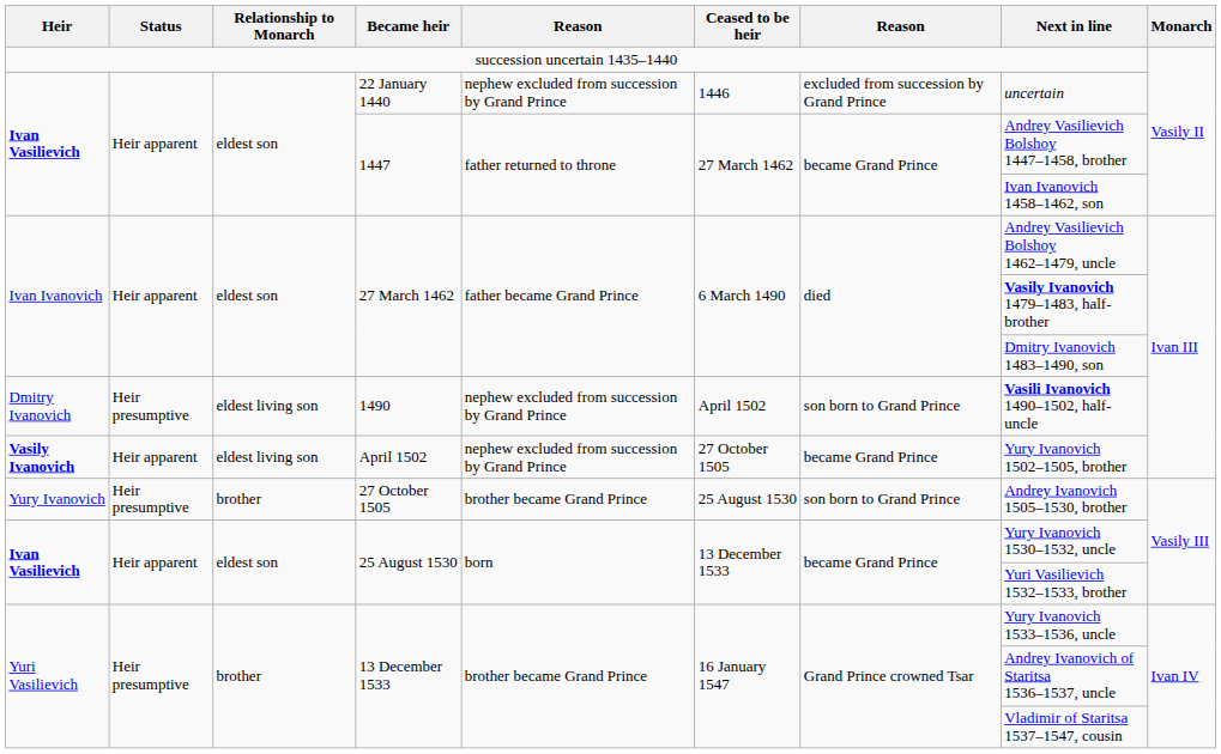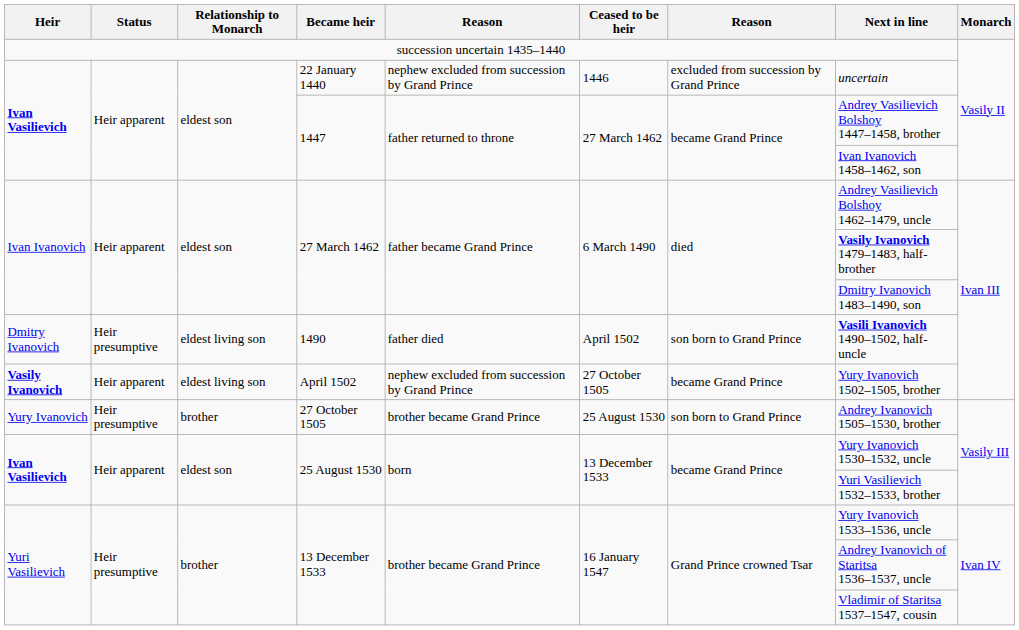1490 | column 5: nephew excluded from succession by Grand Prince -> father died
